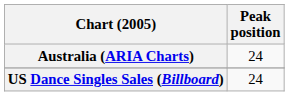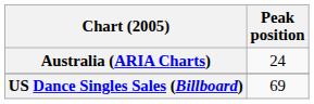US Dance Singles Sales (Billboard) | Peak position: 24 -> 69
